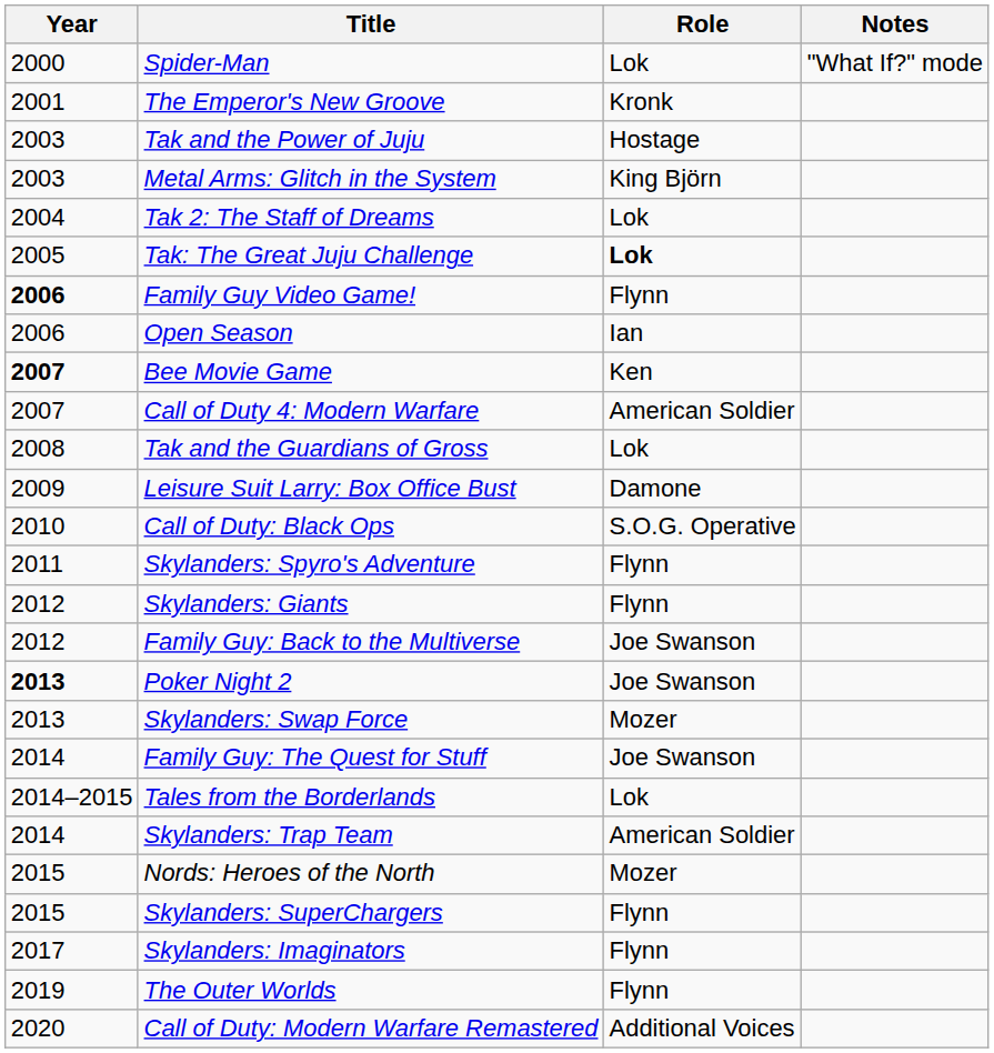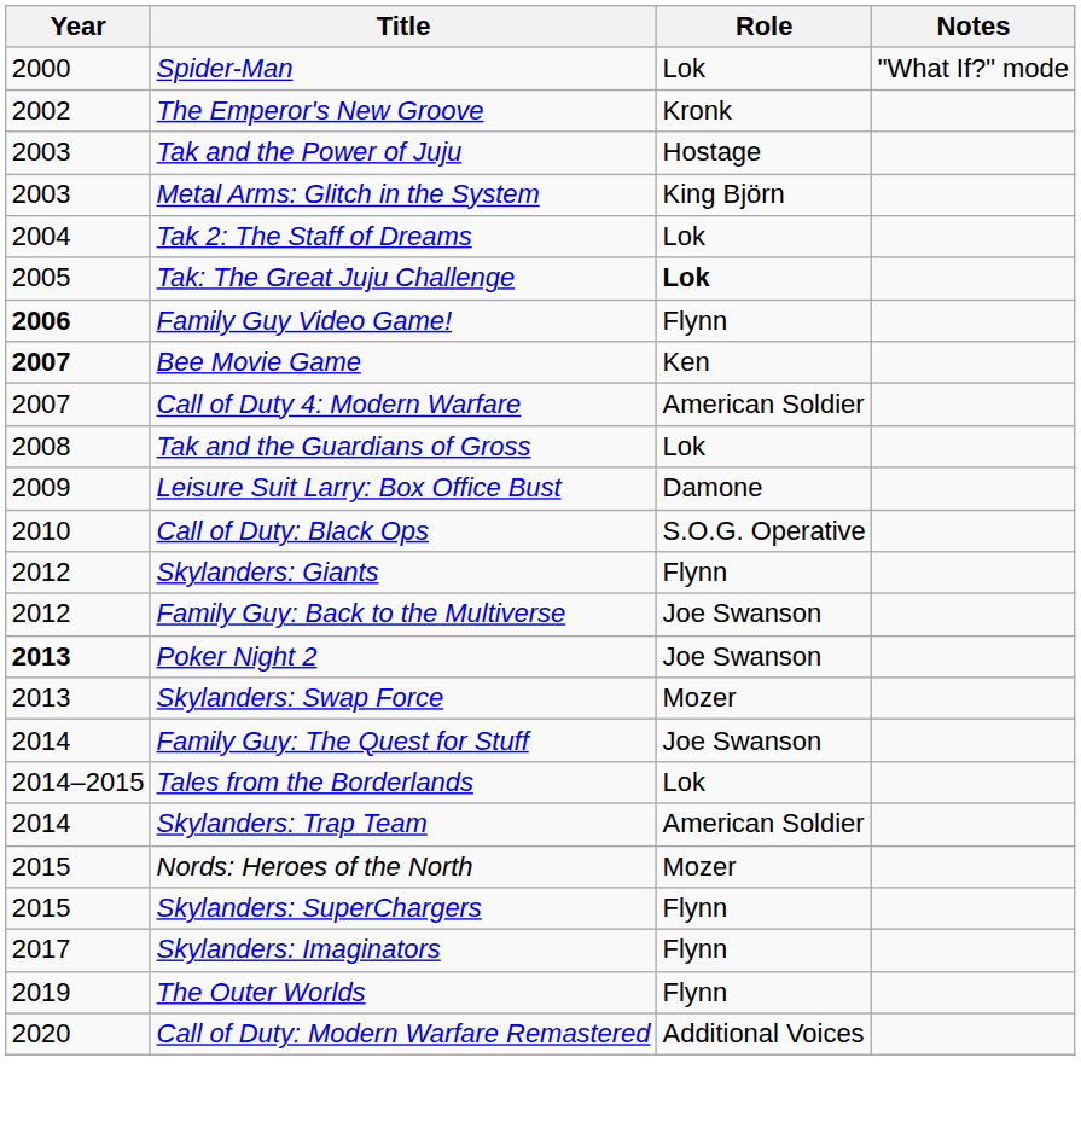The Emperor's New Groove | Year: 2001 -> 2002
- row: 2006 | Open Season | Ian
- row: 2011 | Skylanders: Spyro's Adventure | Flynn
